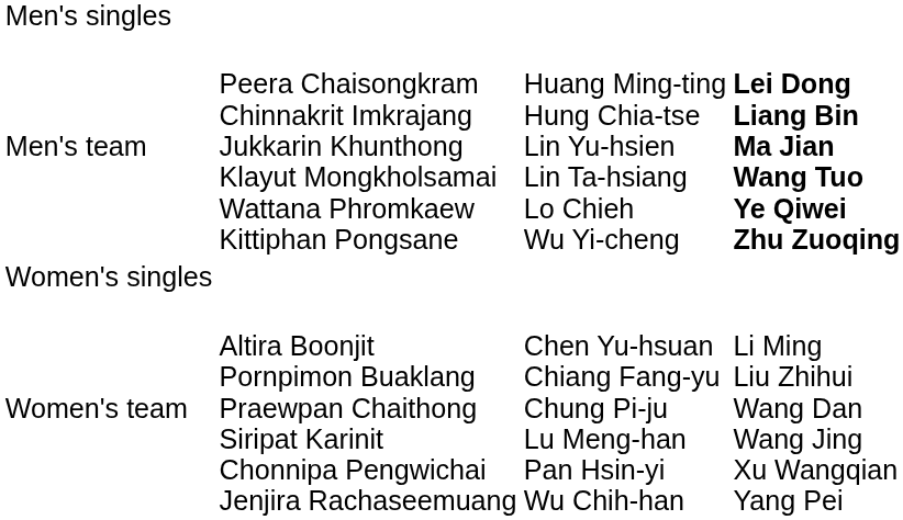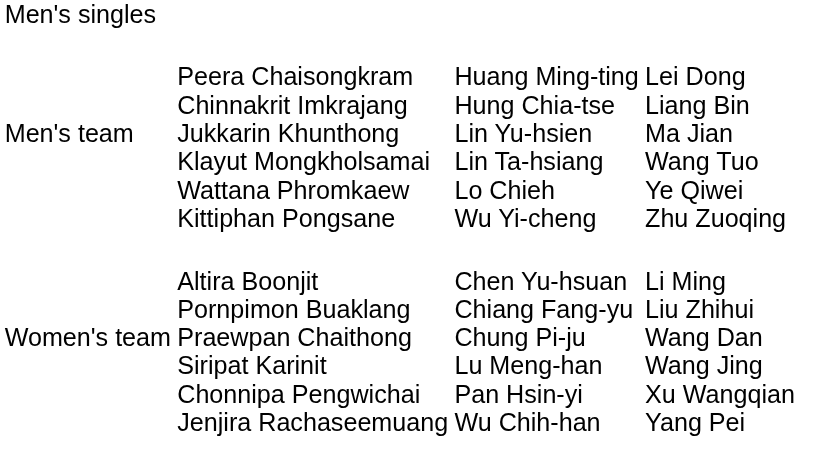Men's team | column 4: bold -> normal
- row: Women's singles
